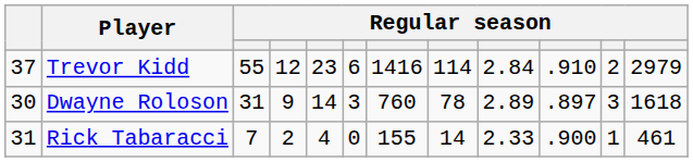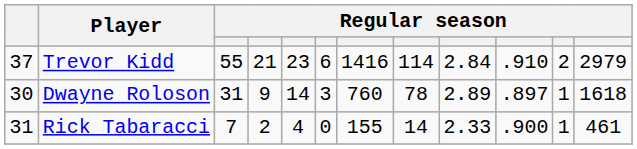Trevor Kidd | column 4: 12 -> 21
Dwayne Roloson | column 11: 3 -> 1
